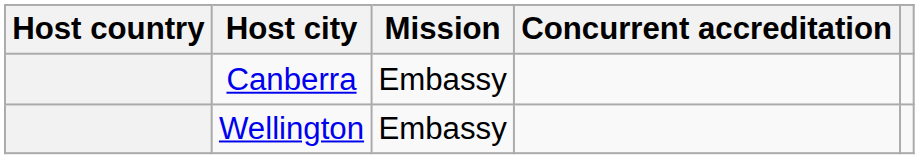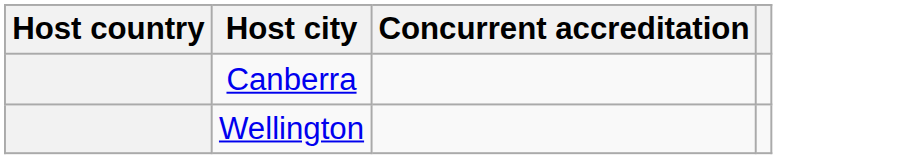- column: Mission | Embassy | Embassy
